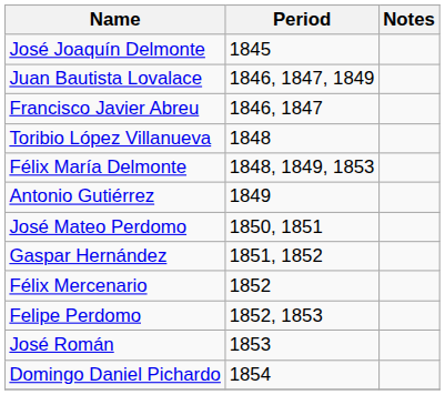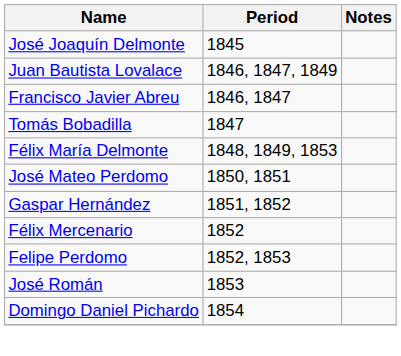+ row: Tomás Bobadilla | 1847
- row: Toribio López Villanueva | 1848
- row: Antonio Gutiérrez | 1849
